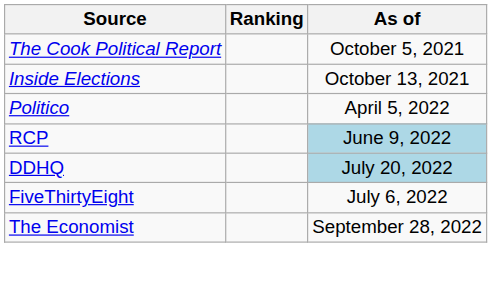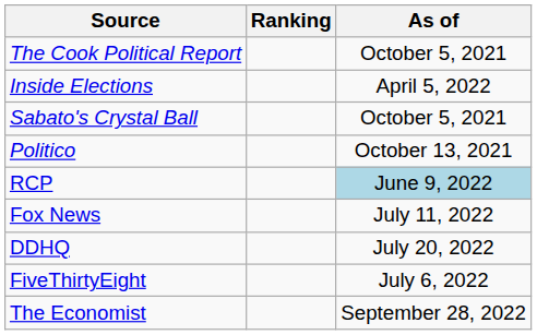Inside Elections | As of: October 13, 2021 -> April 5, 2022
+ row: Sabato's Crystal Ball | October 5, 2021
Politico | As of: April 5, 2022 -> October 13, 2021
+ row: Fox News | July 11, 2022
DDHQ | As of: lightblue background -> no background
